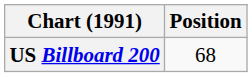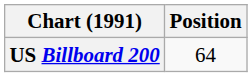US Billboard 200 | Position: 68 -> 64
